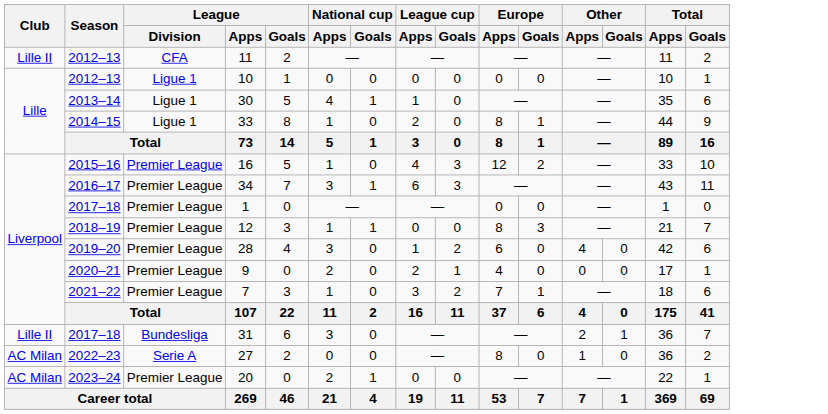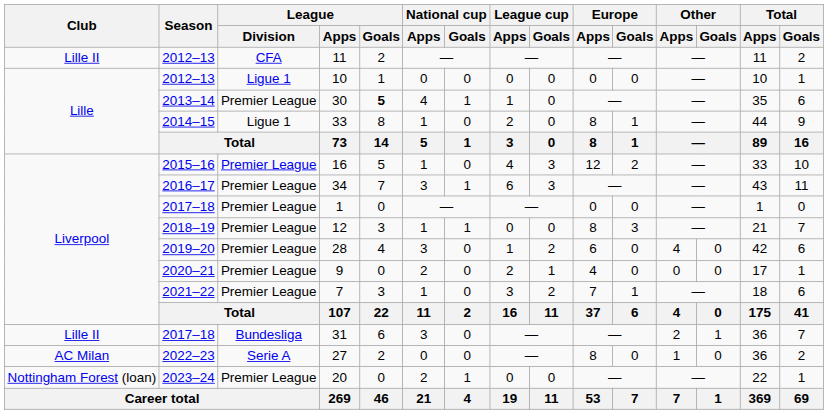30 | League / Division: Ligue 1 -> Premier League
30 | League / Goals: normal -> bold
20 | Club: AC Milan -> Nottingham Forest (loan)
